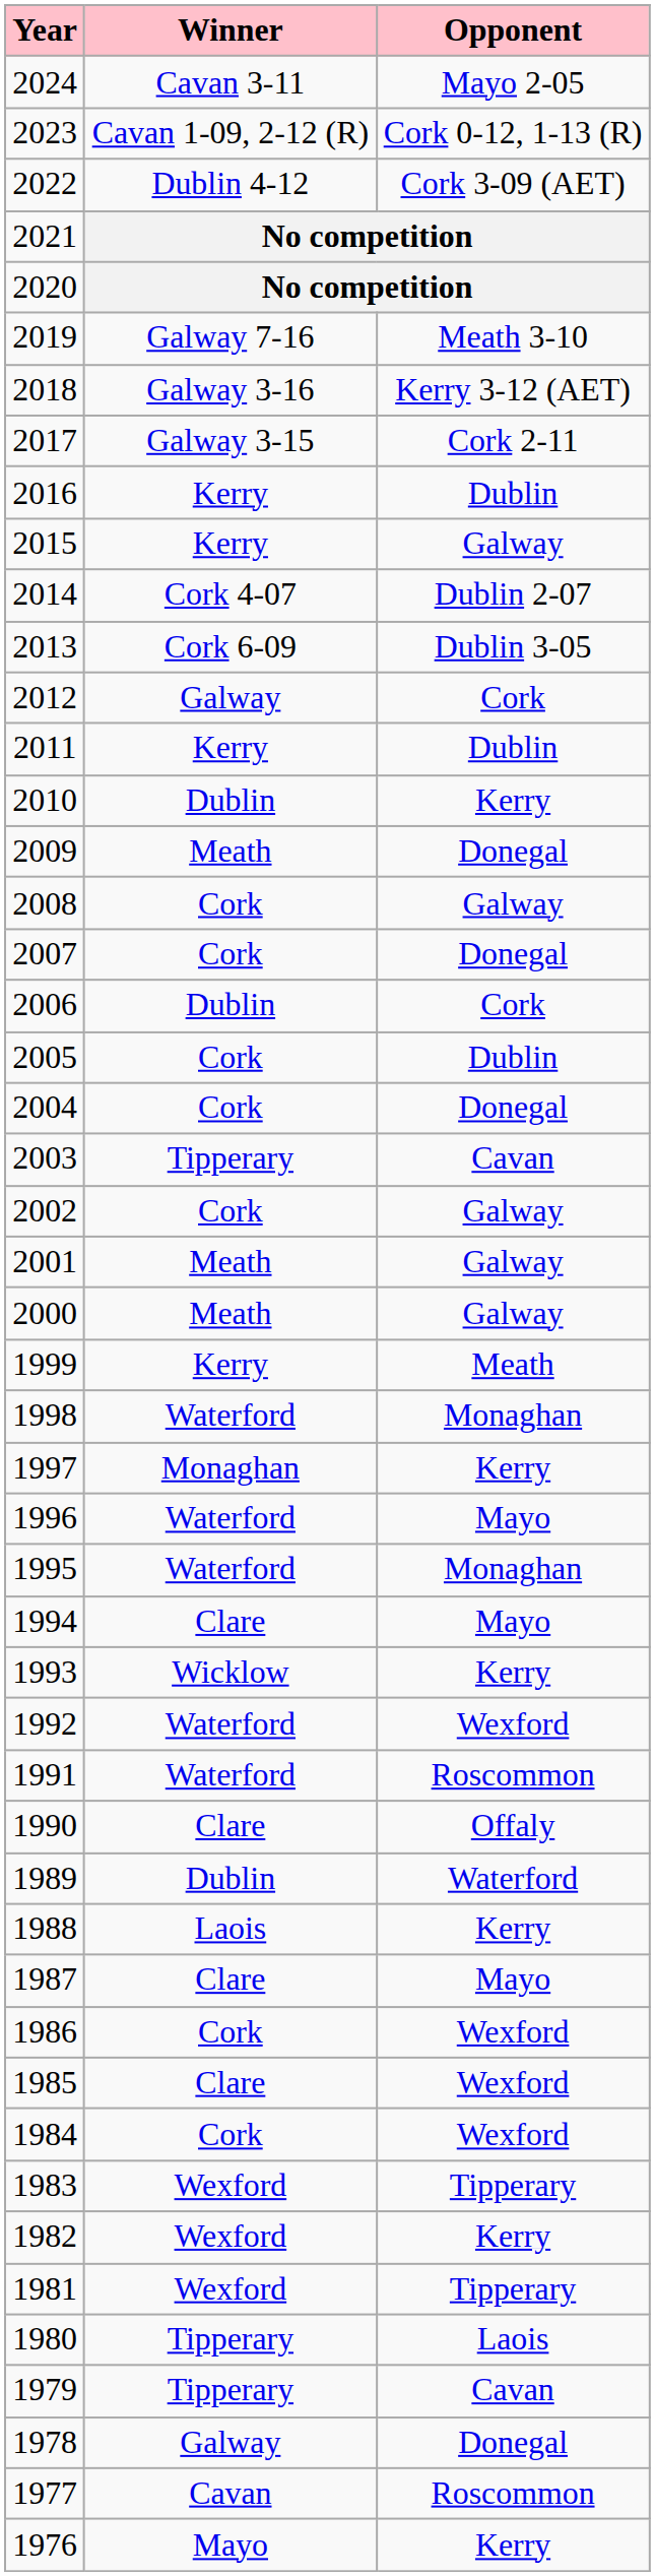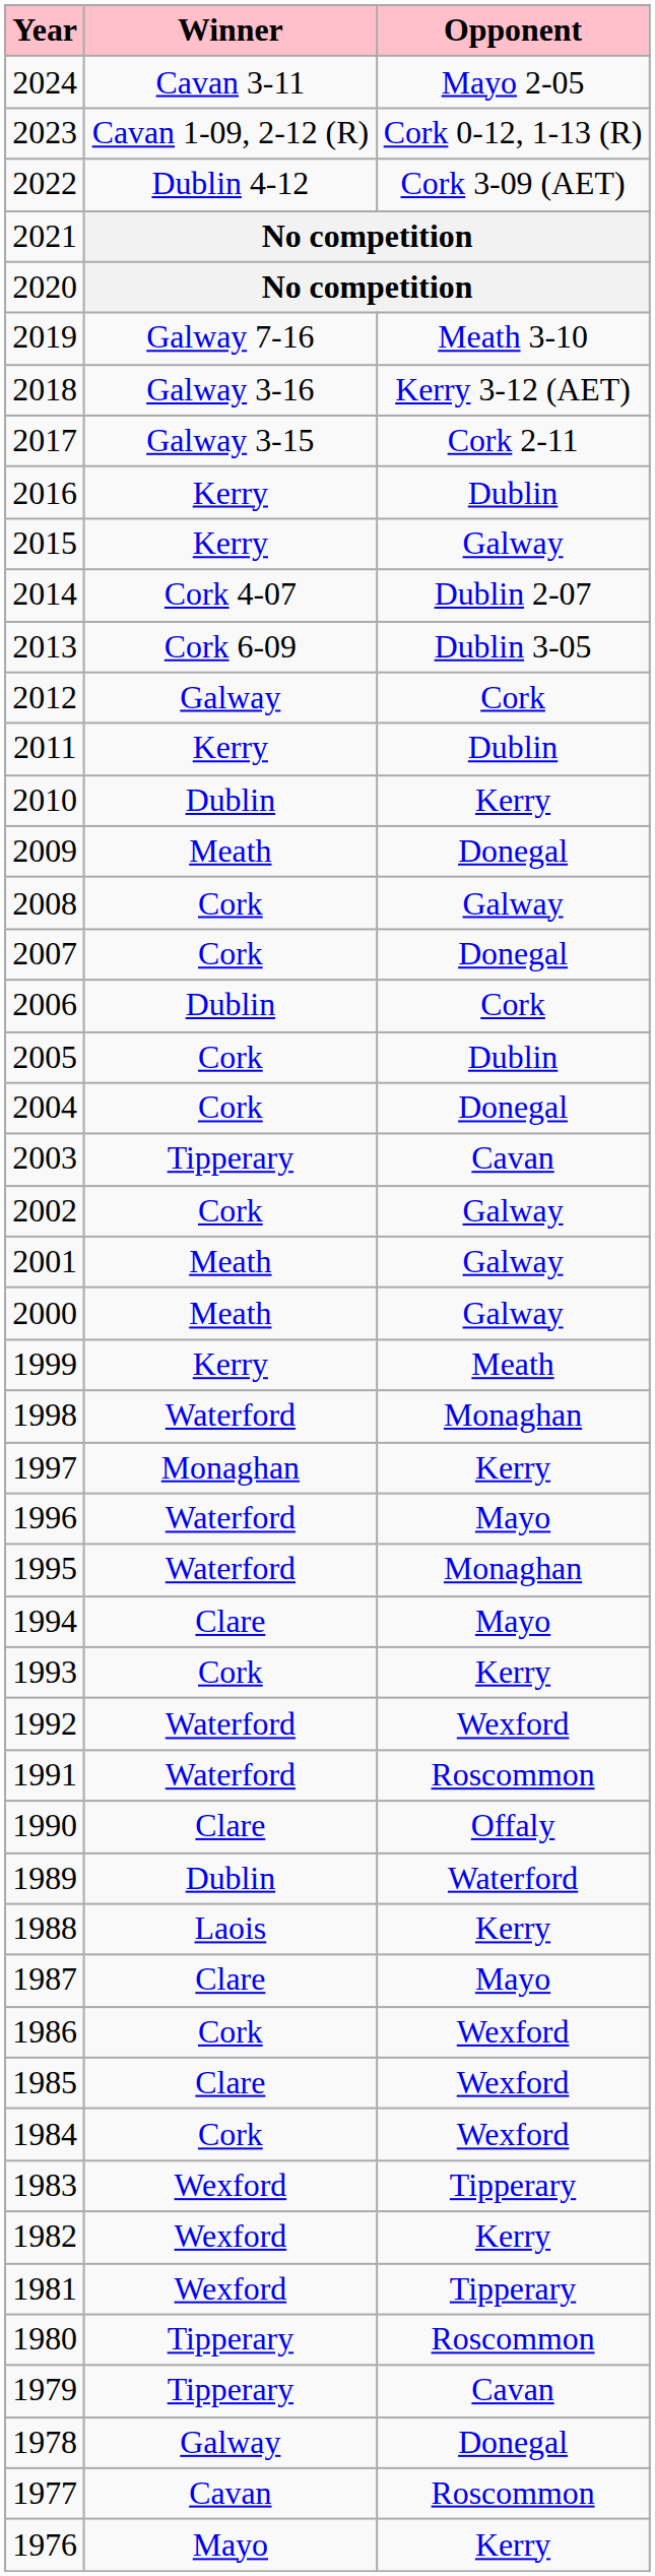1993 | Winner: Wicklow -> Cork
1980 | Opponent: Laois -> Roscommon
